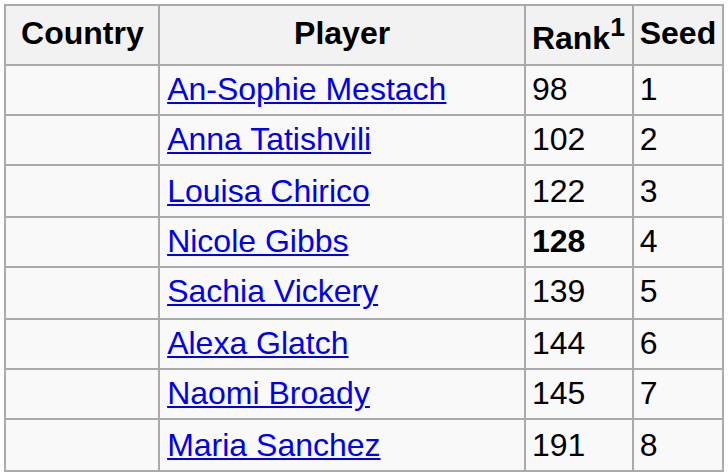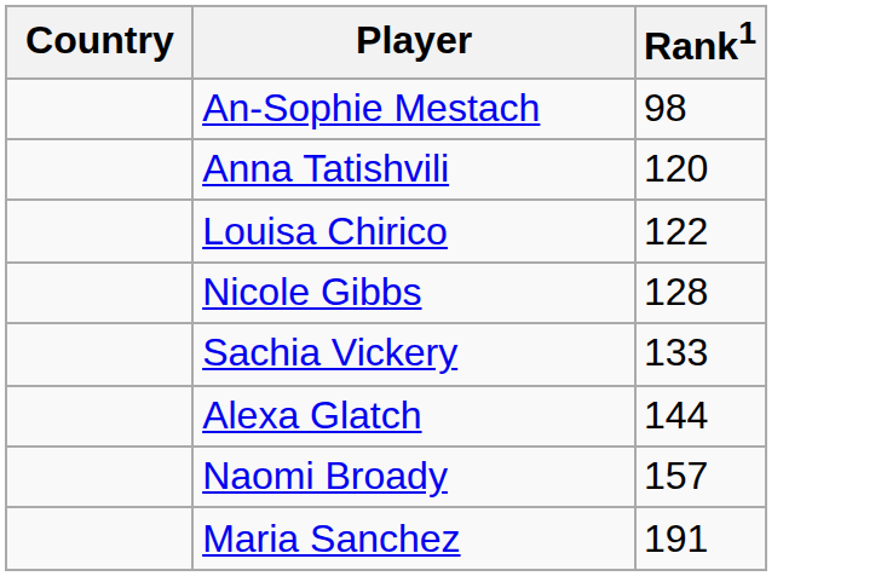- column: Seed | 1 | 2 | 3 | 4 | 5 | 6 | 7 | 8
Anna Tatishvili | Rank1: 102 -> 120
Nicole Gibbs | Rank1: bold -> normal
Sachia Vickery | Rank1: 139 -> 133
Naomi Broady | Rank1: 145 -> 157
